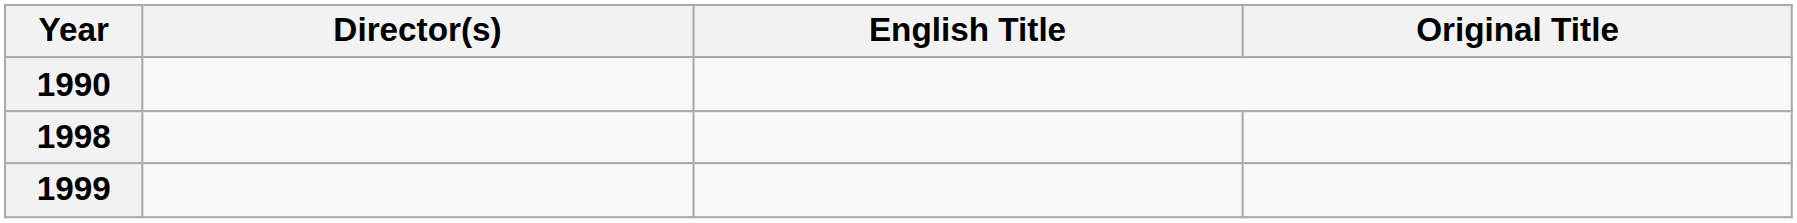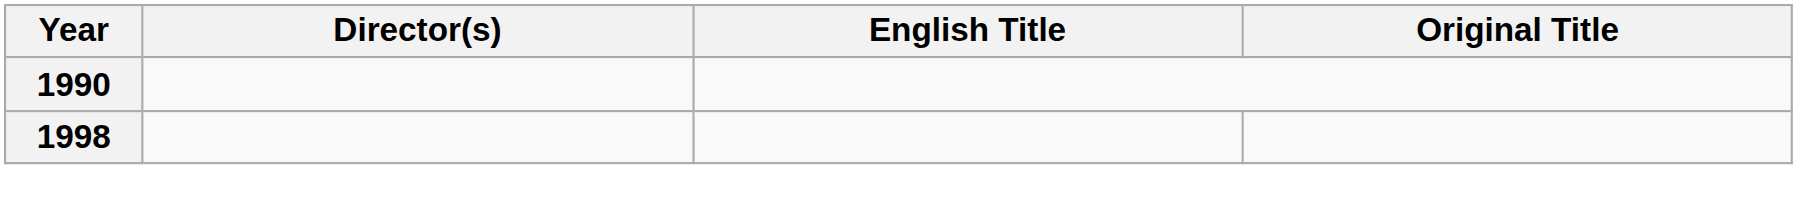- row: 1999
